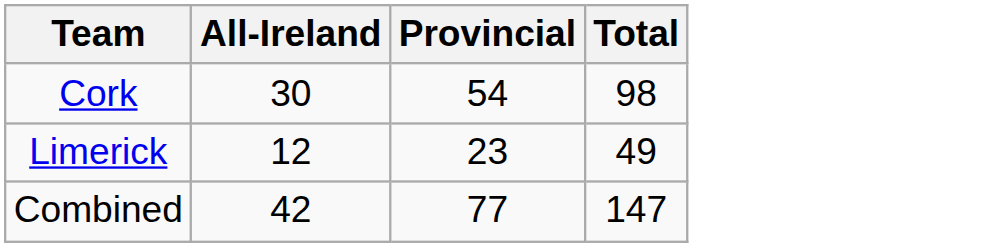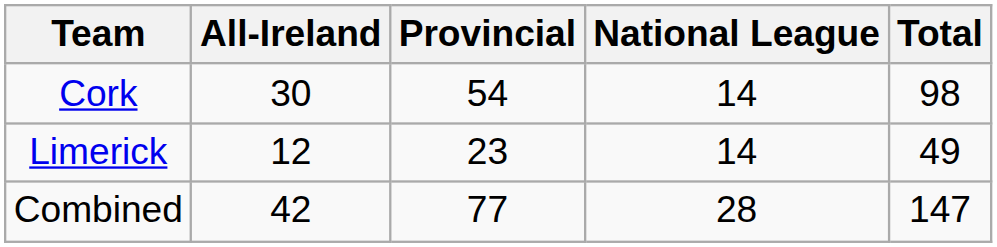+ column: National League | 14 | 14 | 28
